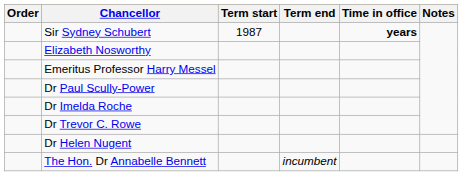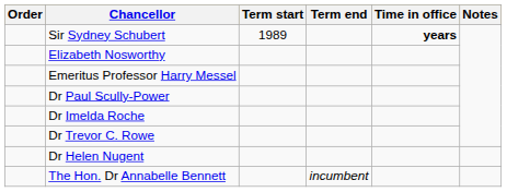Sir Sydney Schubert | Term start: 1987 -> 1989
